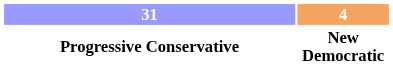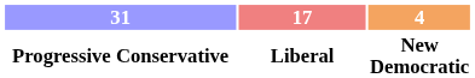+ column: 17 | Liberal
